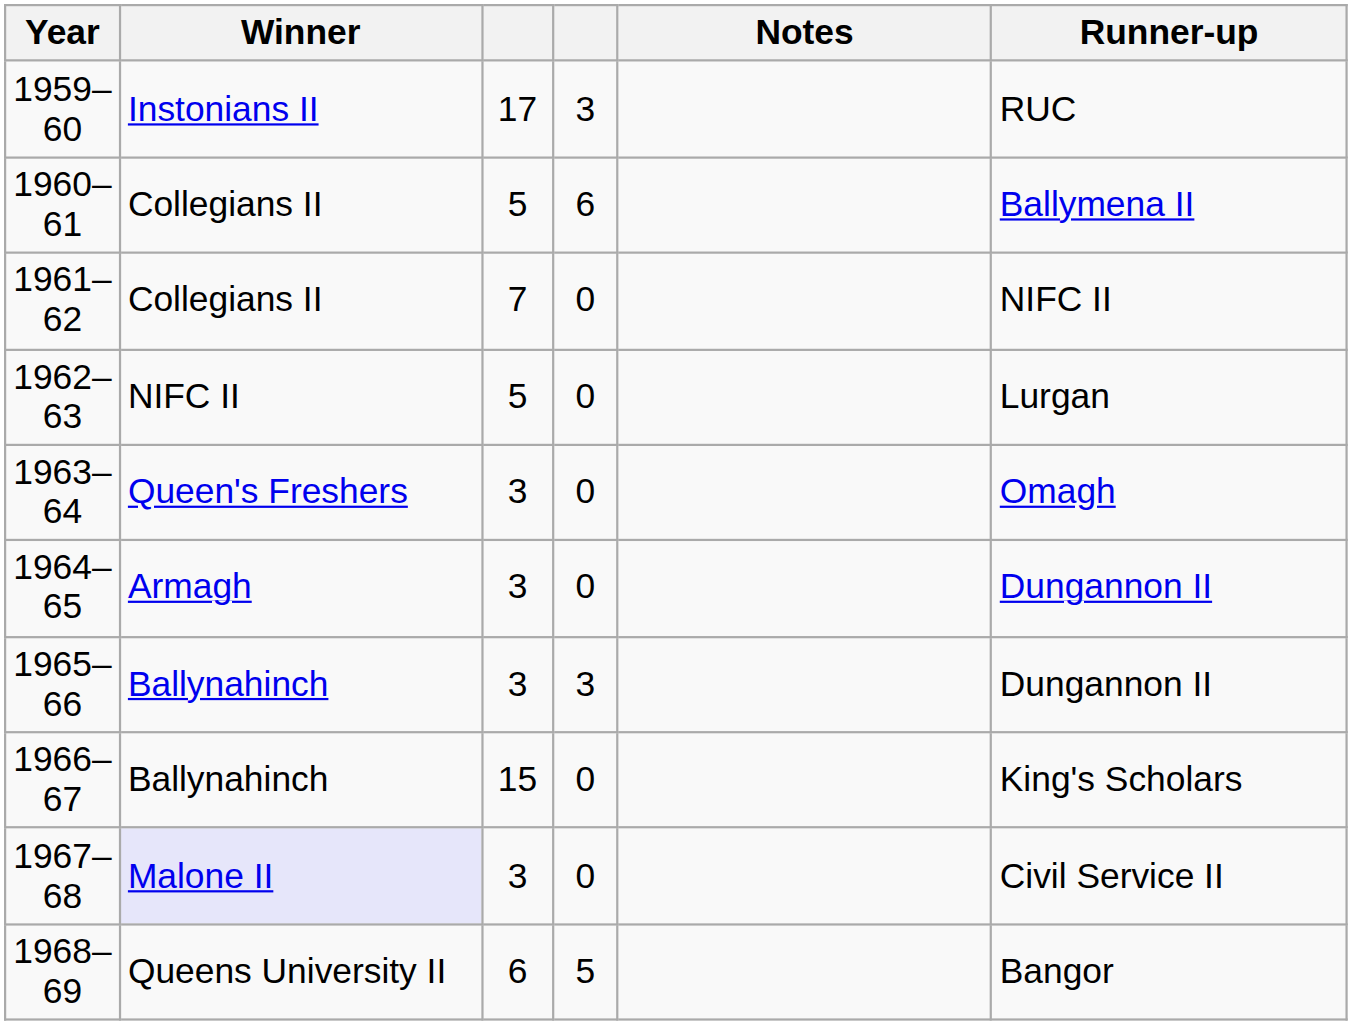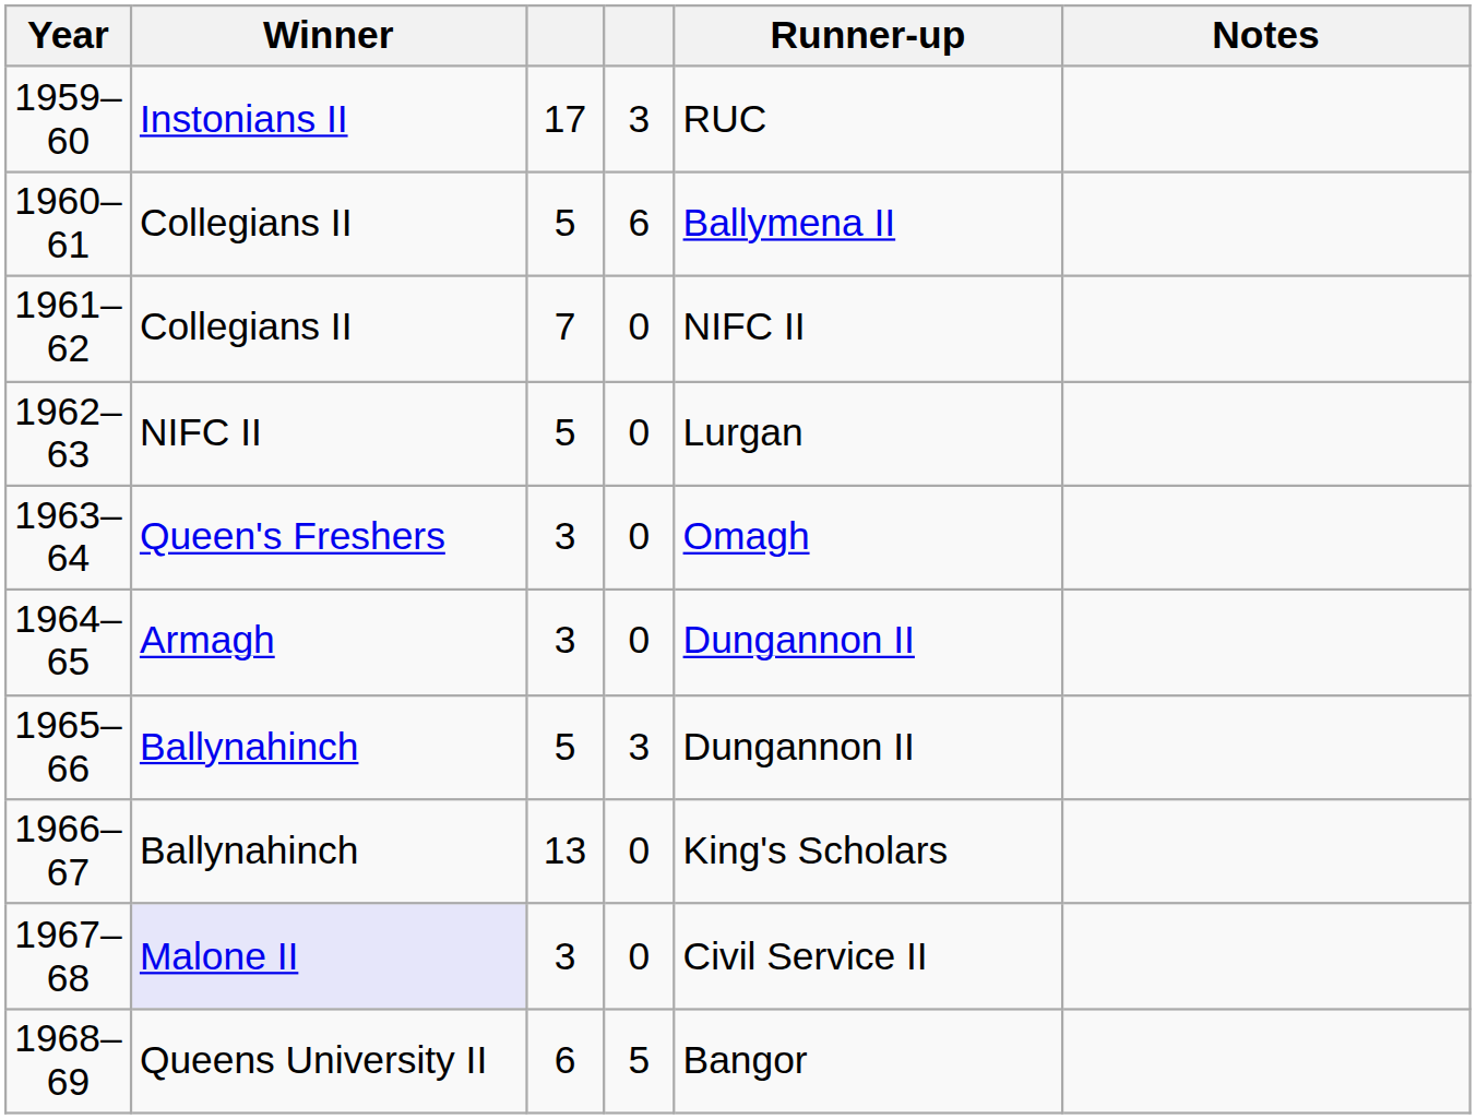columns swapped: Runner-up <-> Notes
1965–66 | column 3: 3 -> 5
1966–67 | column 3: 15 -> 13
